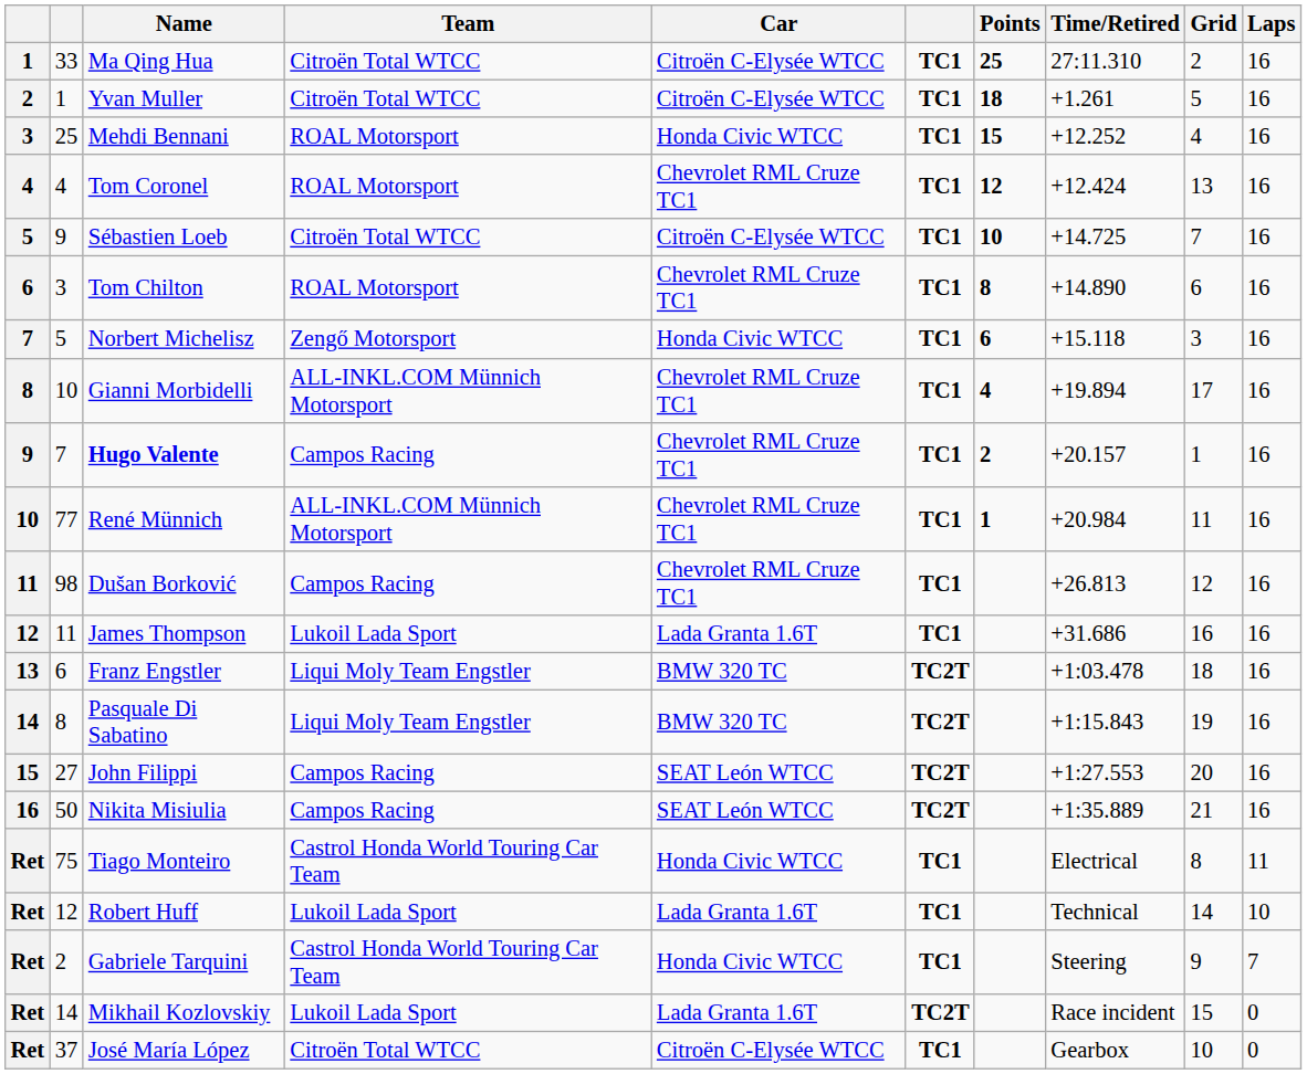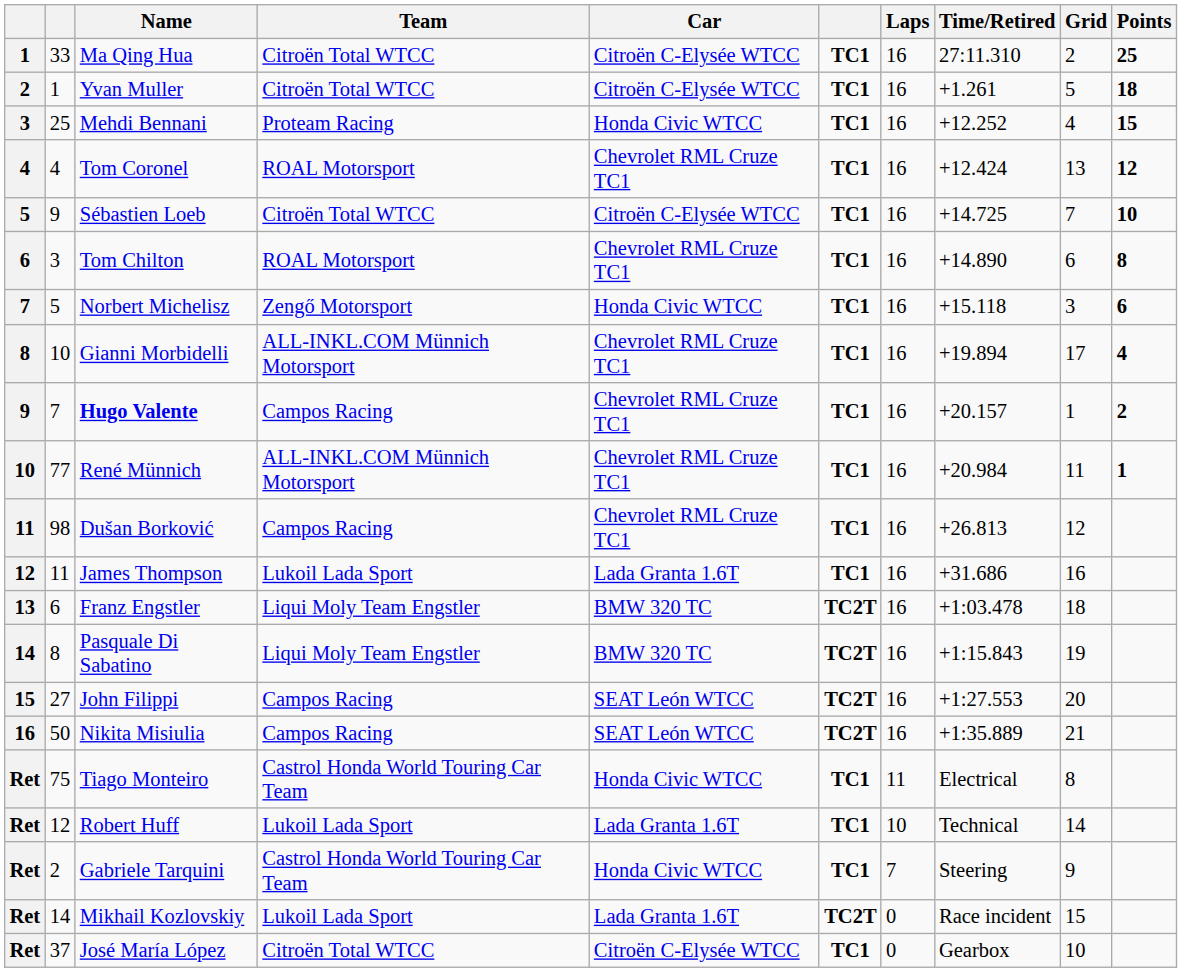columns swapped: Laps <-> Points
Mehdi Bennani | Team: ROAL Motorsport -> Proteam Racing
